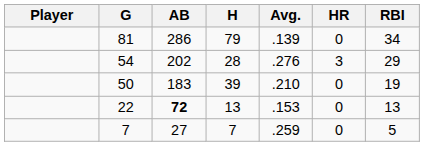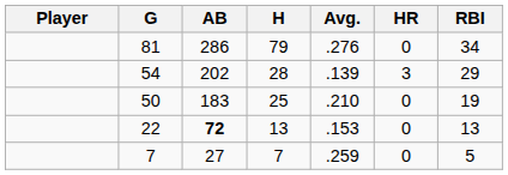81 | Avg.: .139 -> .276
54 | Avg.: .276 -> .139
50 | H: 39 -> 25
